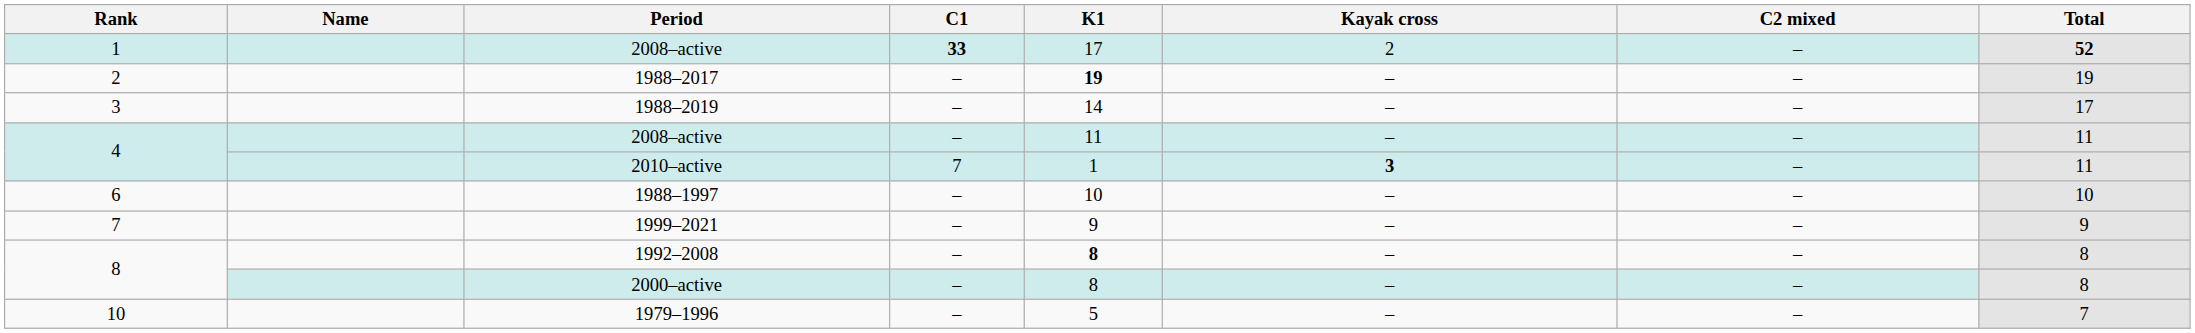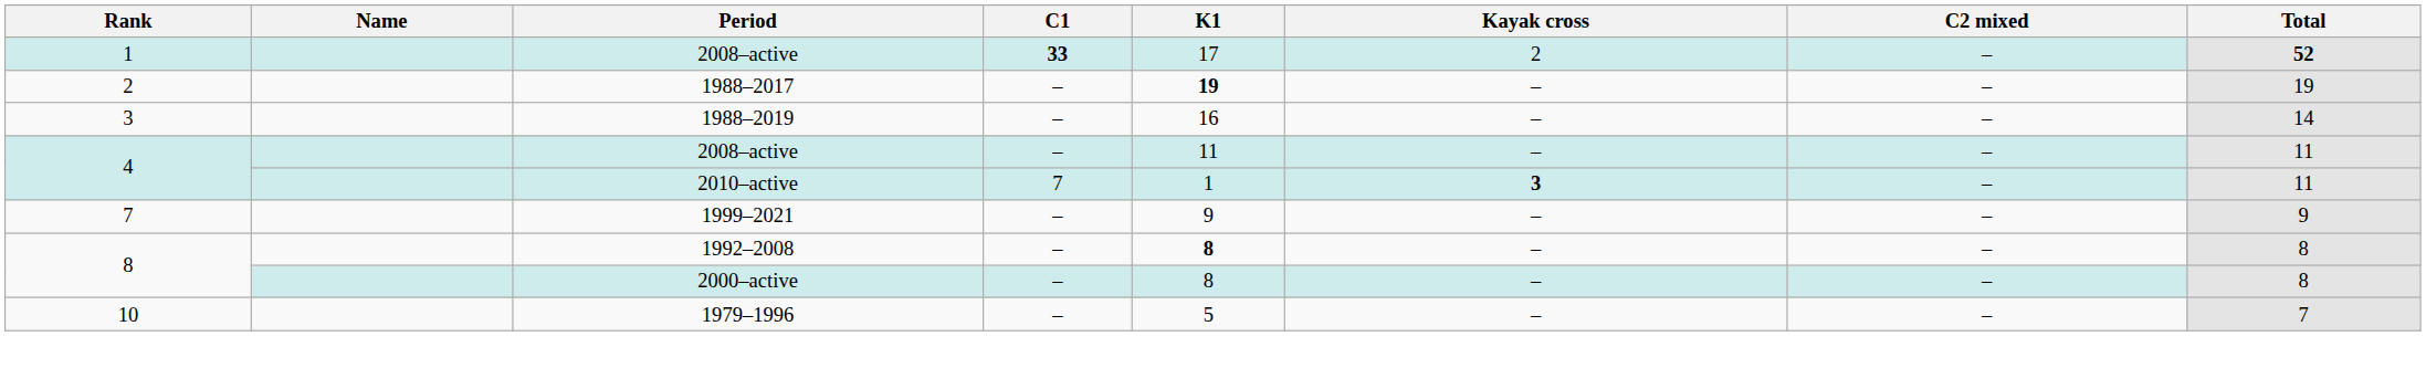1988–2019 | K1: 14 -> 16
1988–2019 | Total: 17 -> 14
- row: 6 | 1988–1997 | – | 10 | – | – | 10
